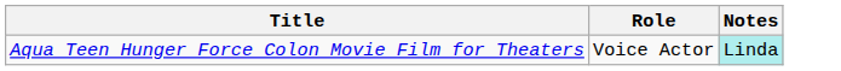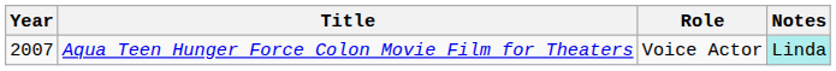+ column: Year | 2007
